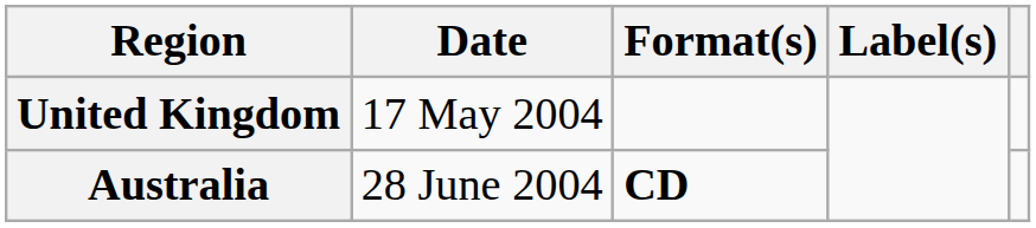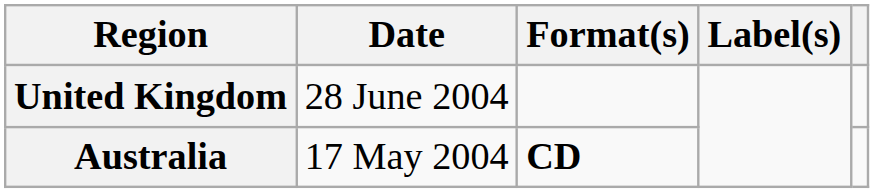United Kingdom | Date: 17 May 2004 -> 28 June 2004
Australia | Date: 28 June 2004 -> 17 May 2004
